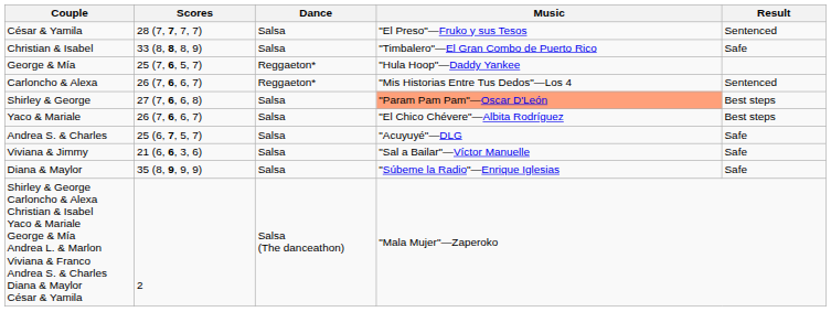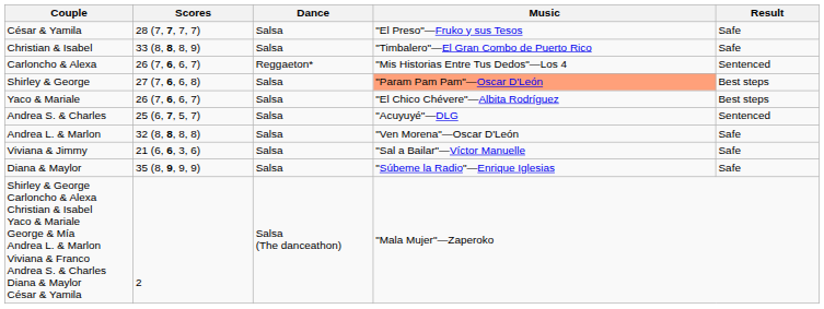César & Yamila | Result: Sentenced -> Safe
- row: George & Mía | 25 (7, 6, 5, 7) | Reggaeton* | "Hula Hoop"—Daddy Yankee
Andrea S. & Charles | Result: Safe -> Sentenced
+ row: Andrea L. & Marlon | 32 (8, 8, 8, 8) | Salsa | "Ven Morena"—Oscar D'León | Safe
